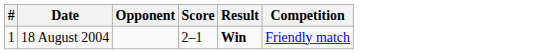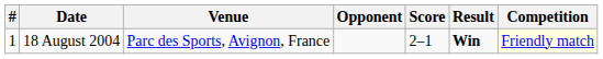+ column: Venue | Parc des Sports, Avignon, France
18 August 2004 | Competition: no background -> lightyellow background
